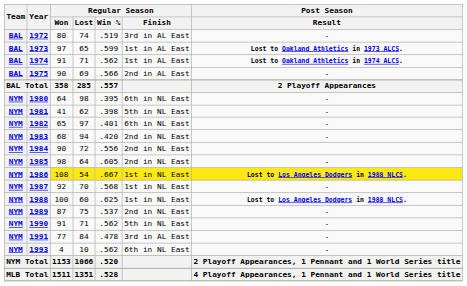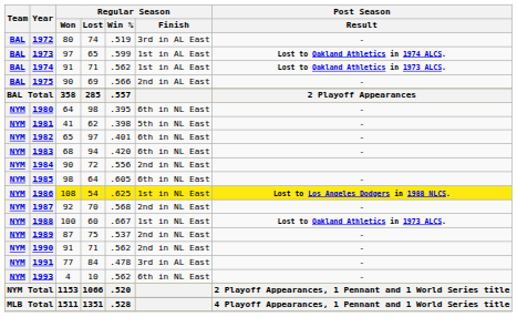1973 | Post Season / Result: Lost to Oakland Athletics in 1973 ALCS. -> Lost to Oakland Athletics in 1974 ALCS.
1974 | Post Season / Result: Lost to Oakland Athletics in 1974 ALCS. -> Lost to Oakland Athletics in 1973 ALCS.
1983 | Regular Season / Finish: 2nd in NL East -> 6th in NL East
1985 | Regular Season / Finish: 2nd in NL East -> 6th in NL East
1986 | Regular Season / Win %: .667 -> .625
1987 | Regular Season / Finish: 1st in NL East -> 2nd in NL East
1988 | Regular Season / Win %: .625 -> .667
1988 | Post Season / Result: Lost to Los Angeles Dodgers in 1988 NLCS. -> Lost to Oakland Athletics in 1973 ALCS.
1990 | Regular Season / Finish: 5th in NL East -> 2nd in NL East
